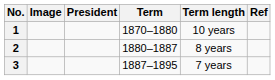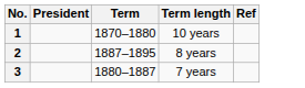- column: Image
2 | Term: 1880–1887 -> 1887–1895
3 | Term: 1887–1895 -> 1880–1887
